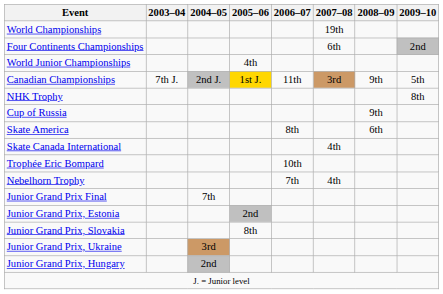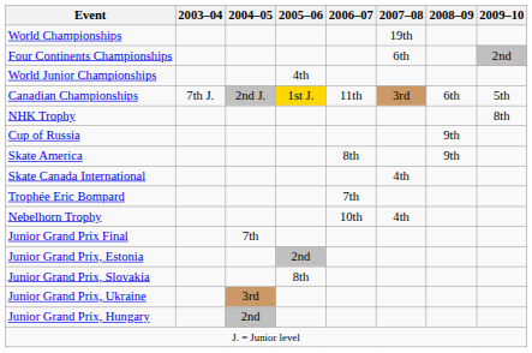Canadian Championships | 2008–09: 9th -> 6th
Skate America | 2008–09: 6th -> 9th
Trophée Eric Bompard | 2006–07: 10th -> 7th
Nebelhorn Trophy | 2006–07: 7th -> 10th
